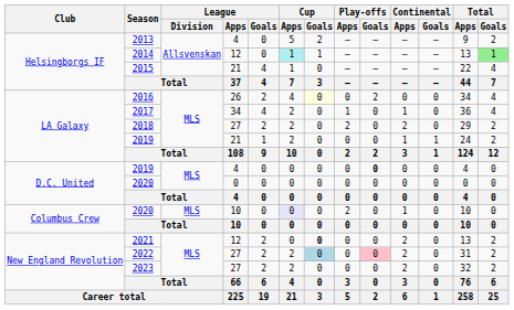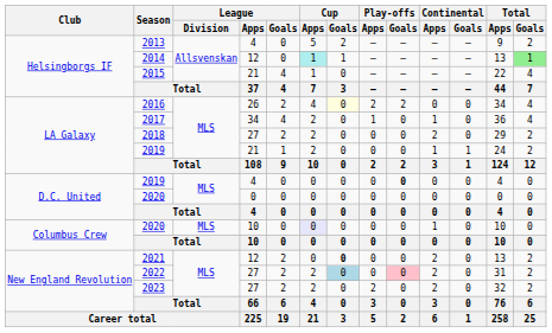2016 | Play-offs / Apps: 0 -> 2
2018 | Play-offs / Apps: 2 -> 0
2020 / 10 | Play-offs / Apps: 2 -> 0
2023 | Play-offs / Apps: 0 -> 2
